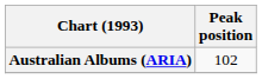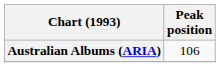Australian Albums (ARIA) | Peak position: 102 -> 106
